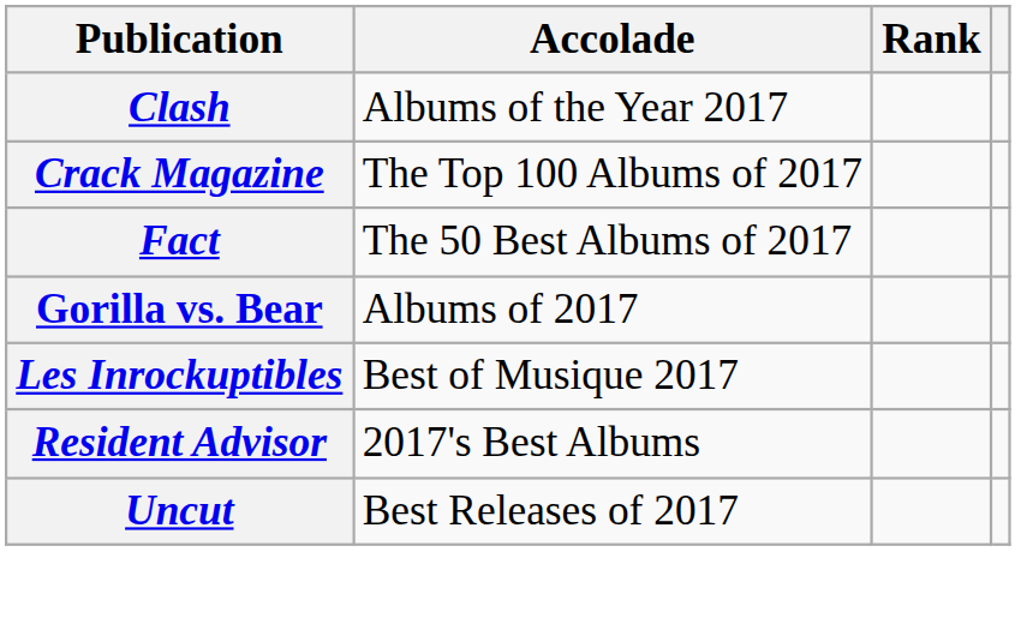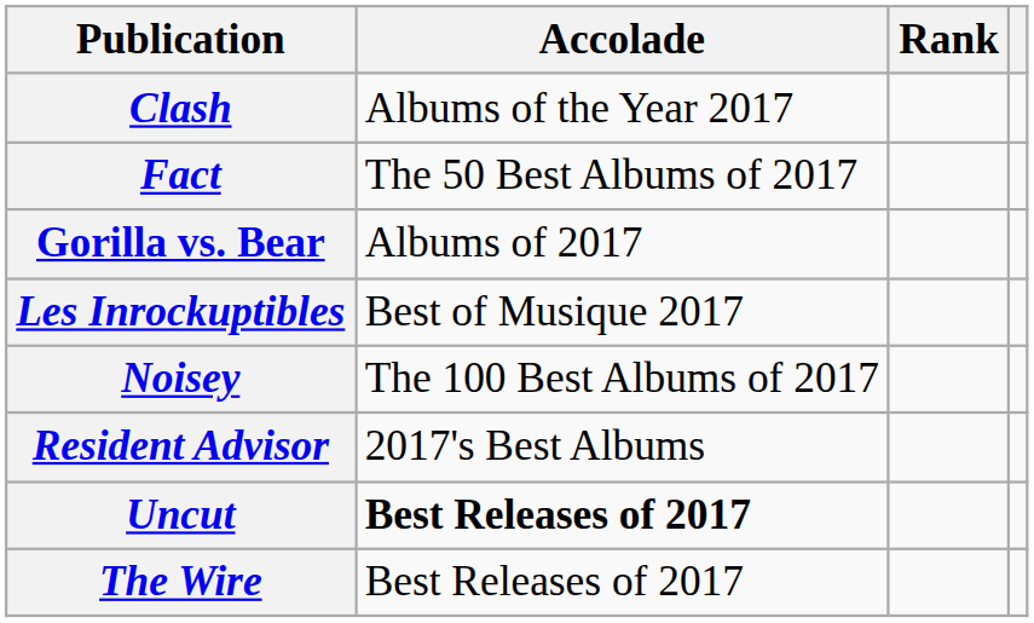- row: Crack Magazine | The Top 100 Albums of 2017
+ row: Noisey | The 100 Best Albums of 2017
Uncut | Accolade: normal -> bold
+ row: The Wire | Best Releases of 2017
